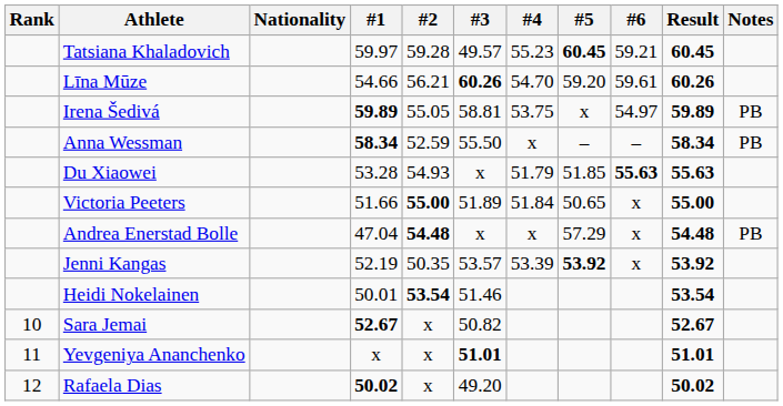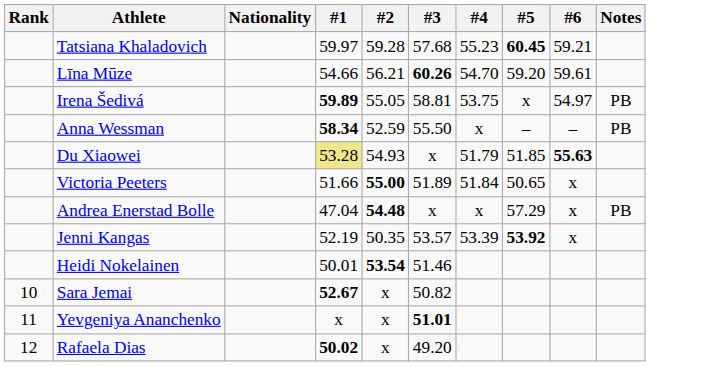- column: Result | 60.45 | 60.26 | 59.89 | 58.34 | 55.63 | 55.00 | 54.48 | 53.92 | 53.54 | 52.67 | 51.01 | 50.02
Tatsiana Khaladovich | #3: 49.57 -> 57.68
Du Xiaowei | #1: no background -> khaki background
